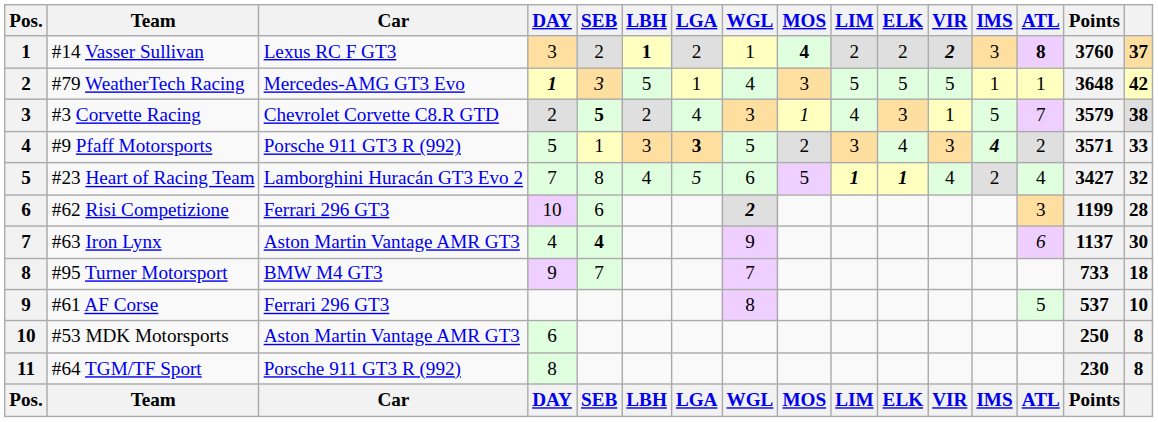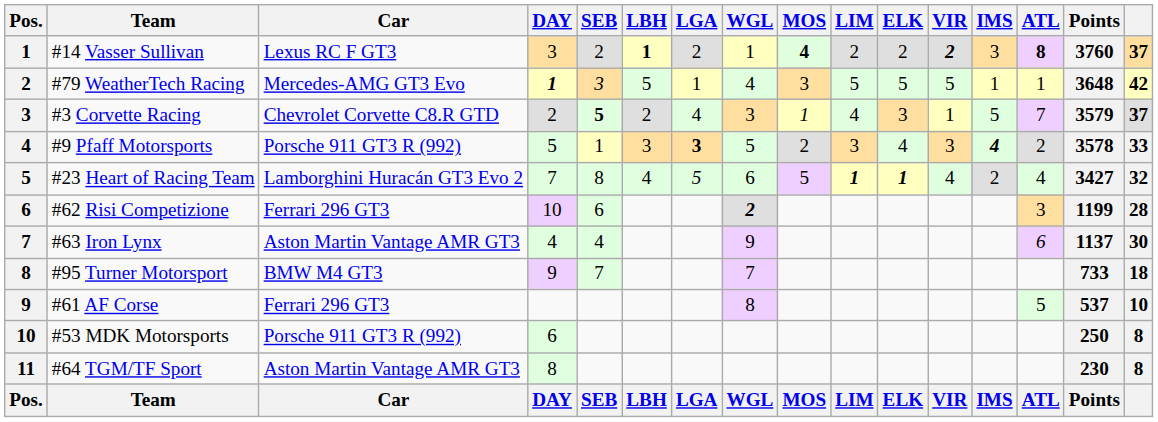#3 Corvette Racing | column 16: 38 -> 37
#9 Pfaff Motorsports | Points: 3571 -> 3578
#63 Iron Lynx | SEB: bold -> normal
#53 MDK Motorsports | Car: Aston Martin Vantage AMR GT3 -> Porsche 911 GT3 R (992)
#64 TGM/TF Sport | Car: Porsche 911 GT3 R (992) -> Aston Martin Vantage AMR GT3
